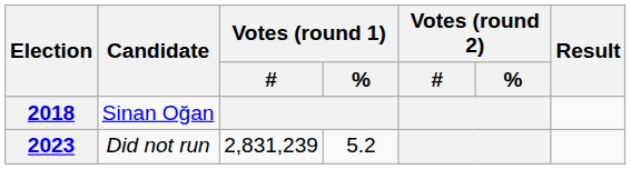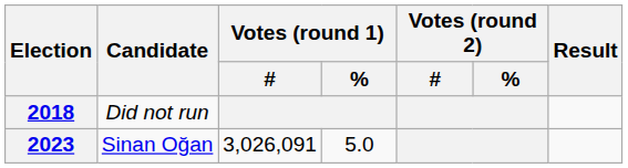2018 | Candidate: Sinan Oğan -> Did not run
2023 | Candidate: Did not run -> Sinan Oğan
2023 | Votes (round 1) / #: 2,831,239 -> 3,026,091
2023 | Votes (round 1) / %: 5.2 -> 5.0
